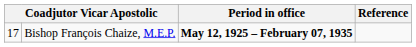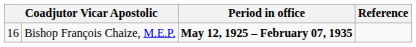Bishop François Chaize, M.E.P. | column 1: 17 -> 16
